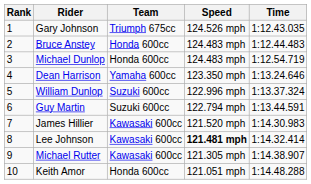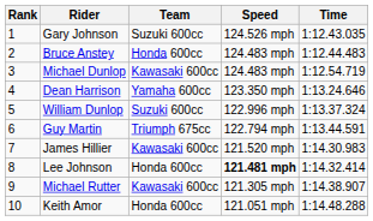Gary Johnson | Team: Triumph 675cc -> Suzuki 600cc
Michael Dunlop | Team: Honda 600cc -> Kawasaki 600cc
Guy Martin | Team: Suzuki 600cc -> Triumph 675cc
Lee Johnson | Team: Kawasaki 600cc -> Honda 600cc
